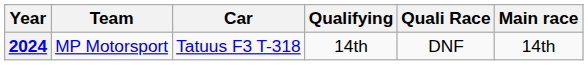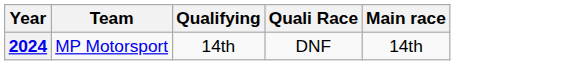- column: Car | Tatuus F3 T-318
